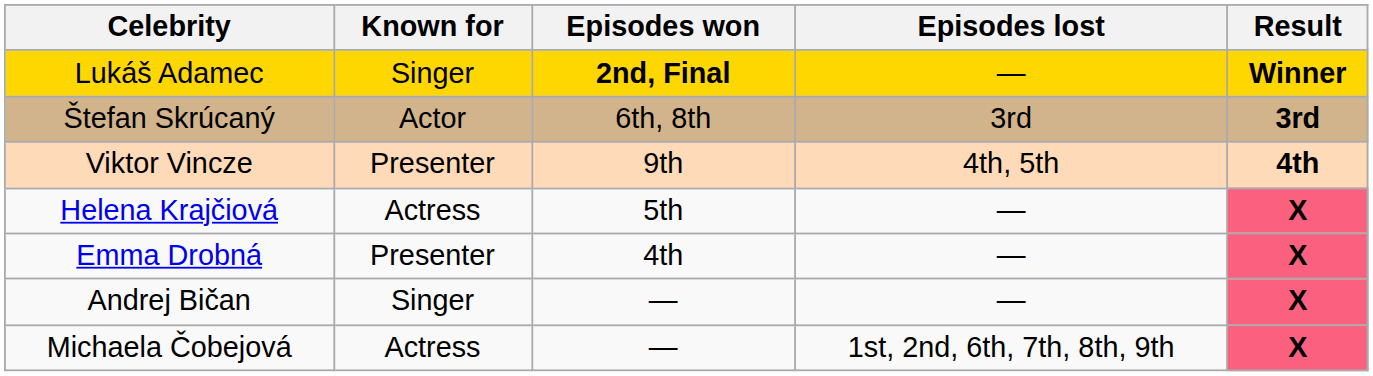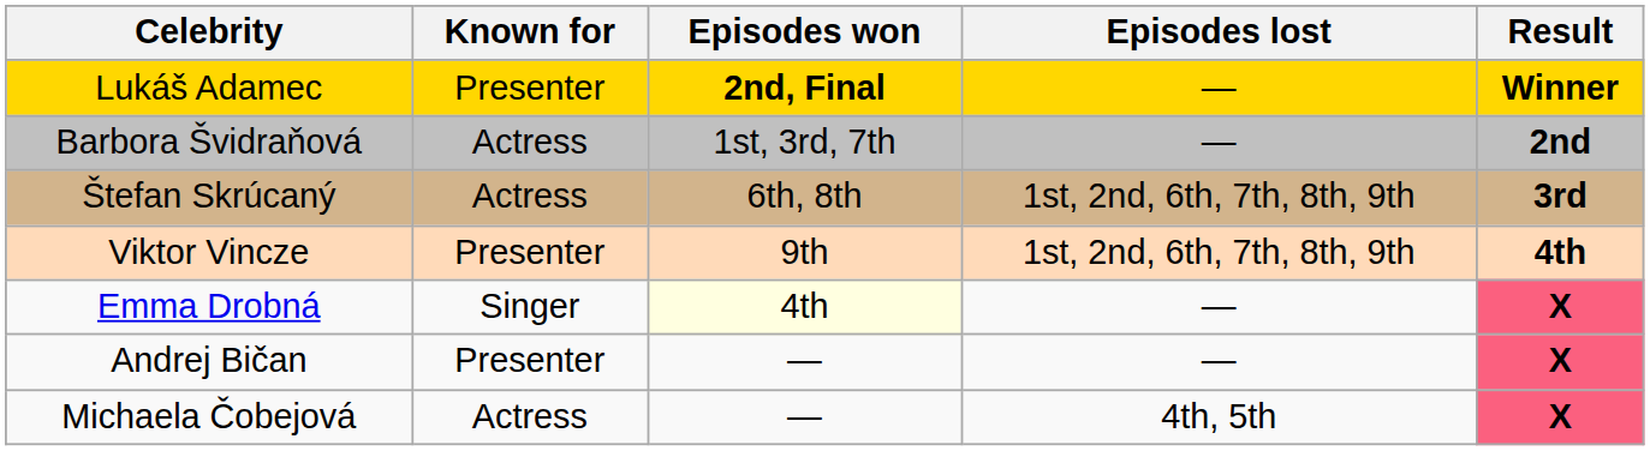Lukáš Adamec | Known for: Singer -> Presenter
+ row: Barbora Švidraňová | Actress | 1st, 3rd, 7th | — | 2nd
Štefan Skrúcaný | Known for: Actor -> Actress
Štefan Skrúcaný | Episodes lost: 3rd -> 1st, 2nd, 6th, 7th, 8th, 9th
Viktor Vincze | Episodes lost: 4th, 5th -> 1st, 2nd, 6th, 7th, 8th, 9th
- row: Helena Krajčiová | Actress | 5th | — | X
Emma Drobná | Known for: Presenter -> Singer
Emma Drobná | Episodes won: no background -> lightyellow background
Andrej Bičan | Known for: Singer -> Presenter
Michaela Čobejová | Episodes lost: 1st, 2nd, 6th, 7th, 8th, 9th -> 4th, 5th
